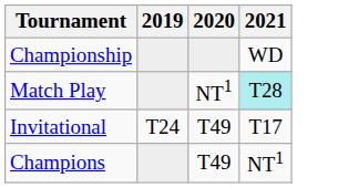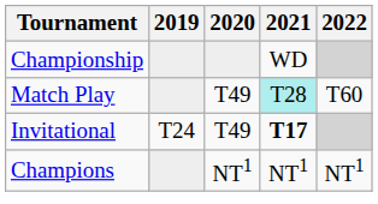+ column: 2022 | T60 | NT1
Match Play | 2020: NT1 -> T49
Invitational | 2021: normal -> bold
Champions | 2020: T49 -> NT1
